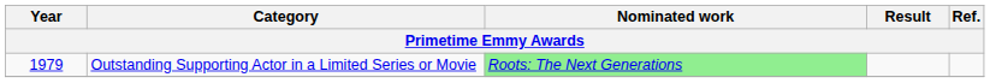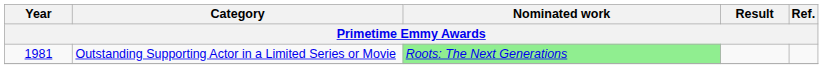Outstanding Supporting Actor in a Limited Series or Movie | Year: 1979 -> 1981
